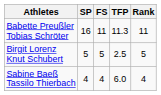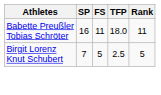Babette Preußler Tobias Schröter | TFP: 11.3 -> 18.0
Birgit Lorenz Knut Schubert | SP: 5 -> 7
- row: Sabine Baeß Tassilo Thierbach | 4 | 4 | 6.0 | 4
